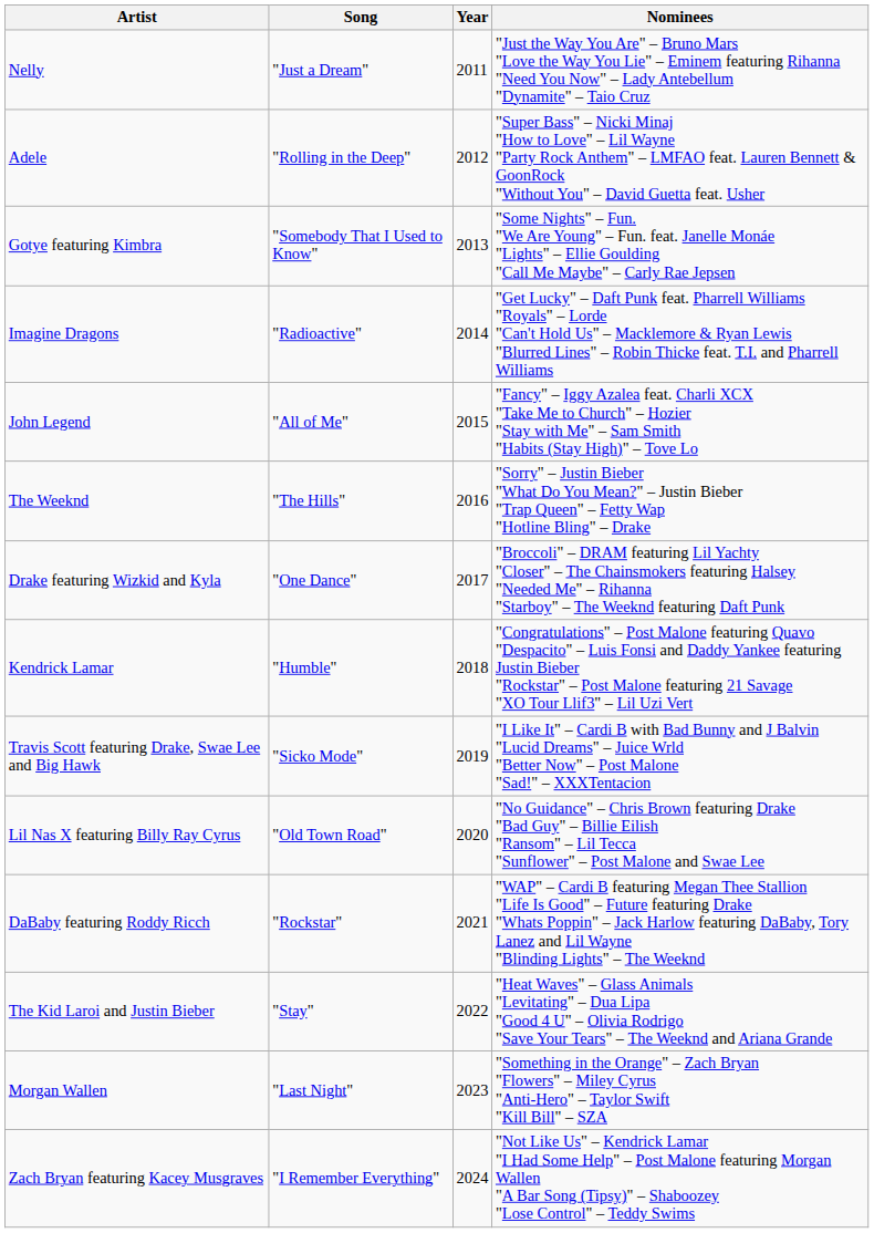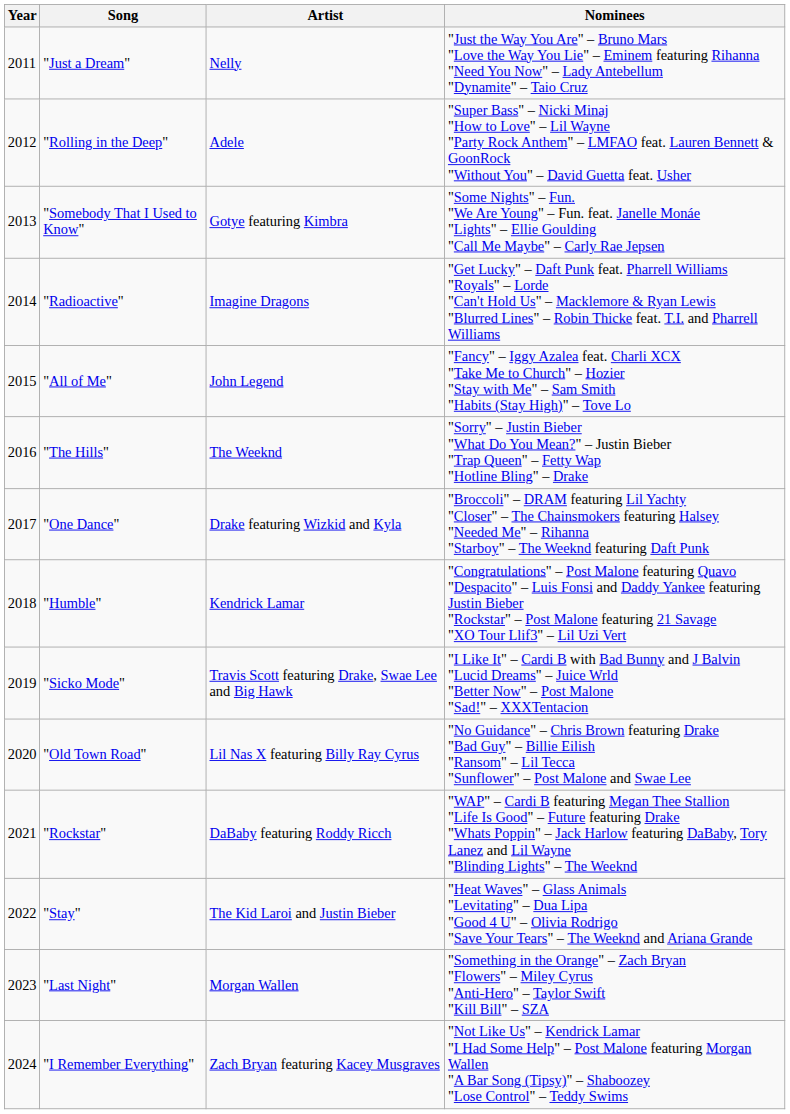columns swapped: Year <-> Artist
